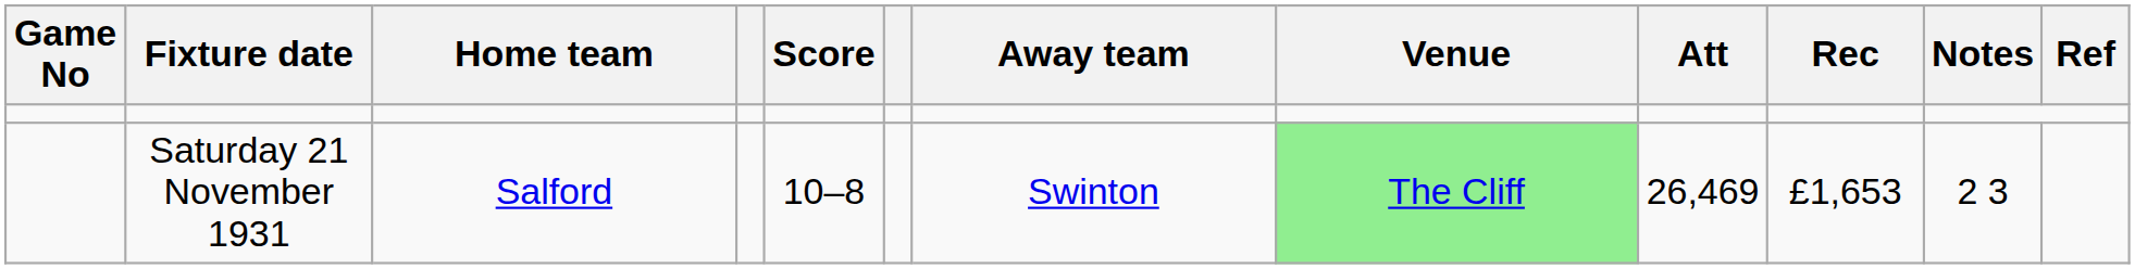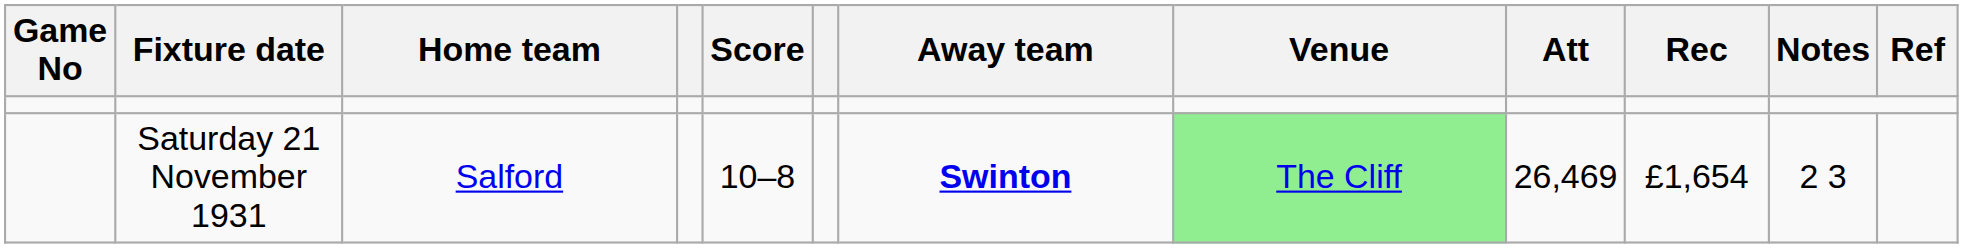Saturday 21 November 1931 | Away team: normal -> bold
Saturday 21 November 1931 | Rec: £1,653 -> £1,654
